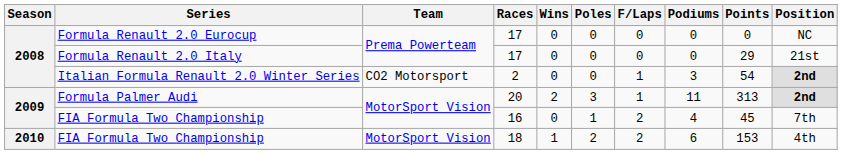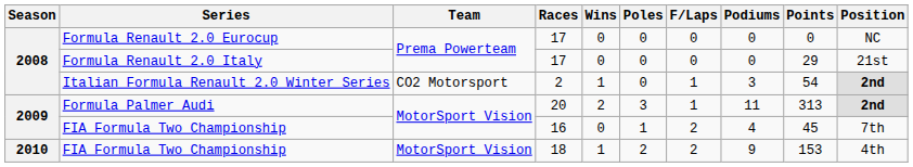Italian Formula Renault 2.0 Winter Series | Wins: 0 -> 1
FIA Formula Two Championship / 18 | Podiums: 6 -> 9
